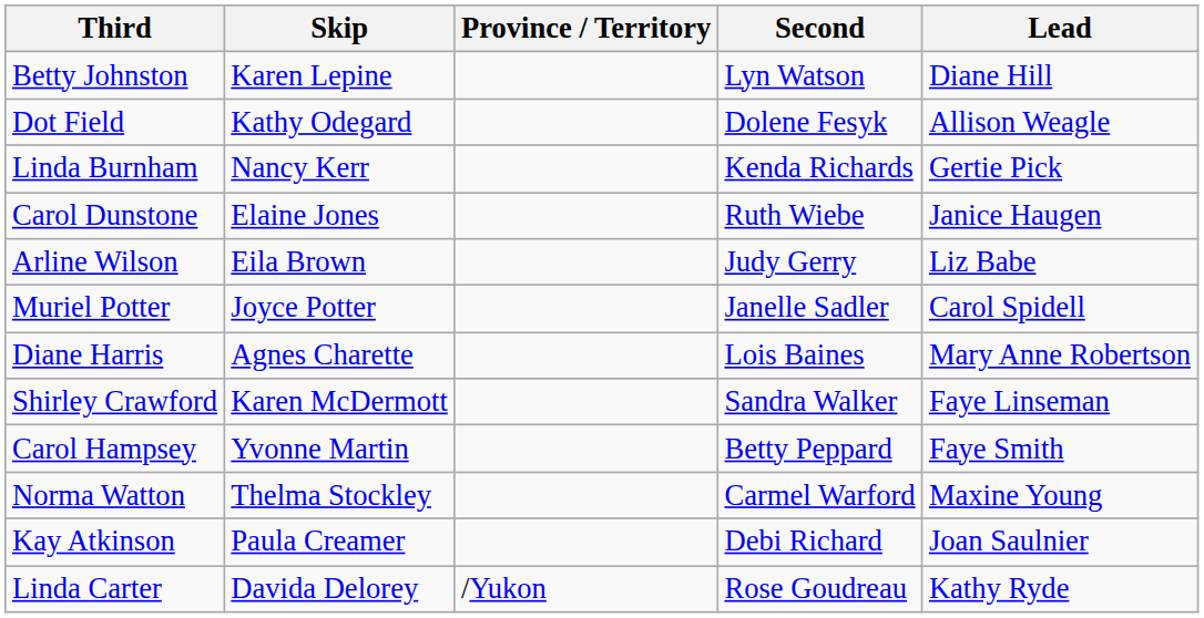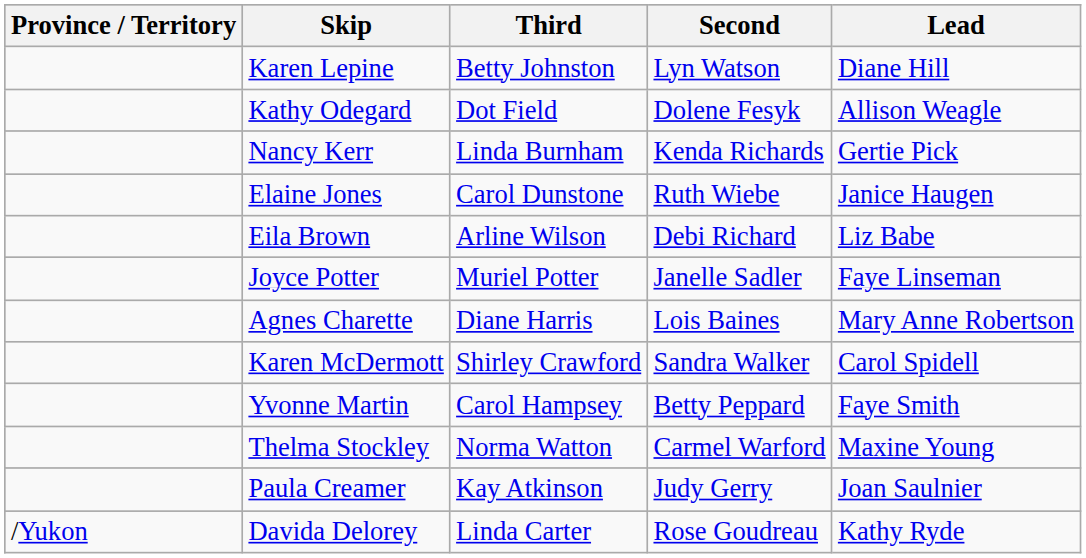columns swapped: Province / Territory <-> Third
Eila Brown | Second: Judy Gerry -> Debi Richard
Joyce Potter | Lead: Carol Spidell -> Faye Linseman
Karen McDermott | Lead: Faye Linseman -> Carol Spidell
Paula Creamer | Second: Debi Richard -> Judy Gerry
